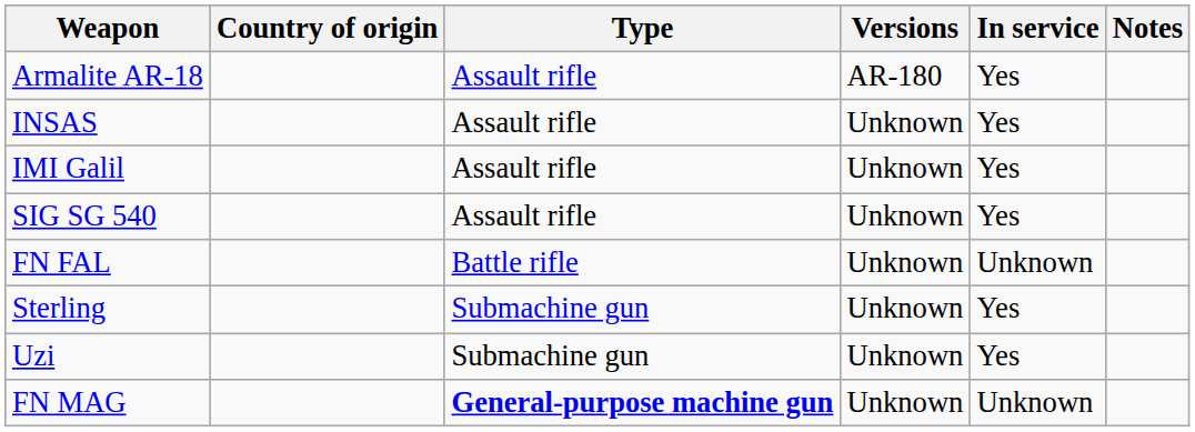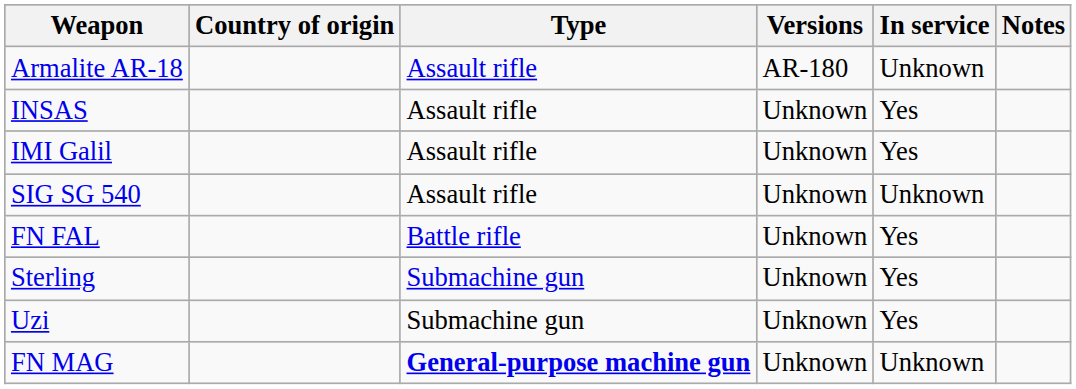Armalite AR-18 | In service: Yes -> Unknown
SIG SG 540 | In service: Yes -> Unknown
FN FAL | In service: Unknown -> Yes
